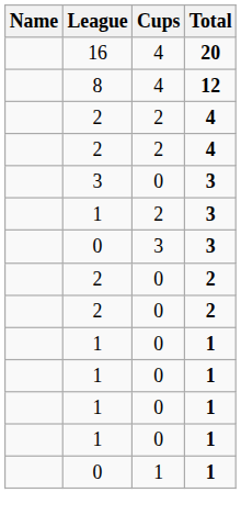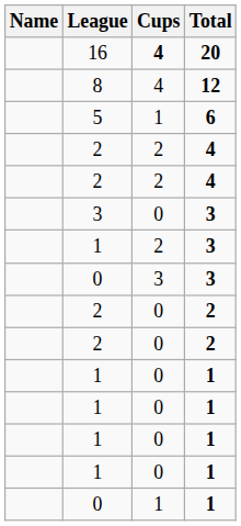16 | Cups: normal -> bold
+ row: 5 | 1 | 6
